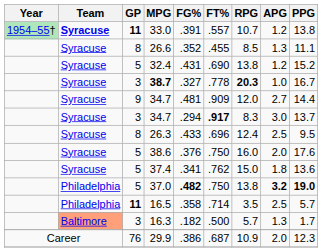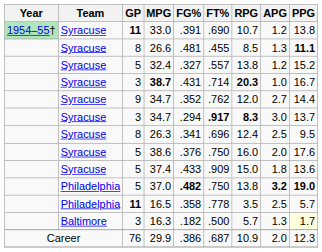33.0 | Team: bold -> normal
33.0 | FT%: .557 -> .690
26.6 | FG%: .352 -> .481
26.6 | PPG: normal -> bold
32.4 | FG%: .431 -> .327
32.4 | FT%: .690 -> .557
38.7 | FG%: .327 -> .431
38.7 | FT%: .778 -> .714
9 / 34.7 | FG%: .481 -> .352
9 / 34.7 | FT%: .909 -> .762
3 / 34.7 | RPG: normal -> bold
26.3 | FG%: .433 -> .341
37.4 | FG%: .341 -> .433
37.4 | FT%: .762 -> .909
16.5 | FT%: .714 -> .778
16.3 | Team: lightsalmon background -> no background
16.3 | PPG: no background -> lightyellow background
